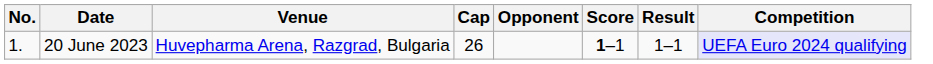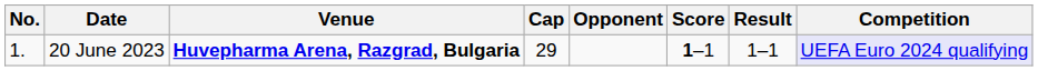20 June 2023 | Venue: normal -> bold
20 June 2023 | Cap: 26 -> 29
